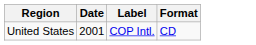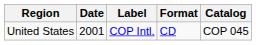+ column: Catalog | COP 045
